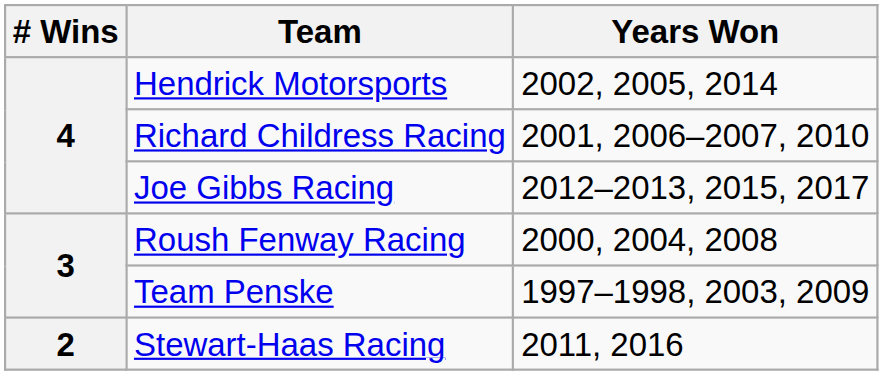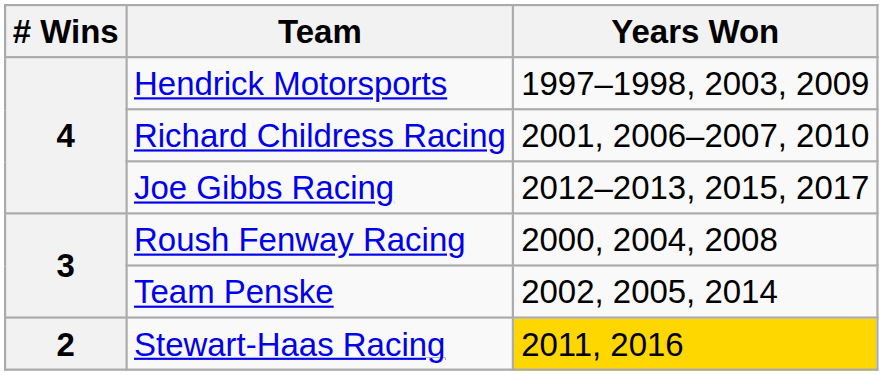Hendrick Motorsports | Years Won: 2002, 2005, 2014 -> 1997–1998, 2003, 2009
Team Penske | Years Won: 1997–1998, 2003, 2009 -> 2002, 2005, 2014
Stewart-Haas Racing | Years Won: no background -> gold background
